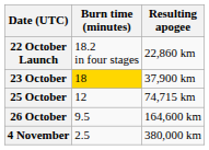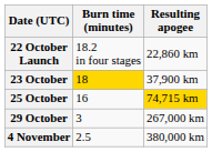25 October | Burn time (minutes): 12 -> 16
25 October | Resulting apogee: no background -> gold background
- row: 26 October | 9.5 | 164,600 km
+ row: 29 October | 3 | 267,000 km
